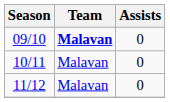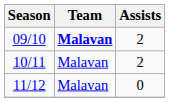09/10 | Assists: 0 -> 2
10/11 | Assists: 0 -> 2
